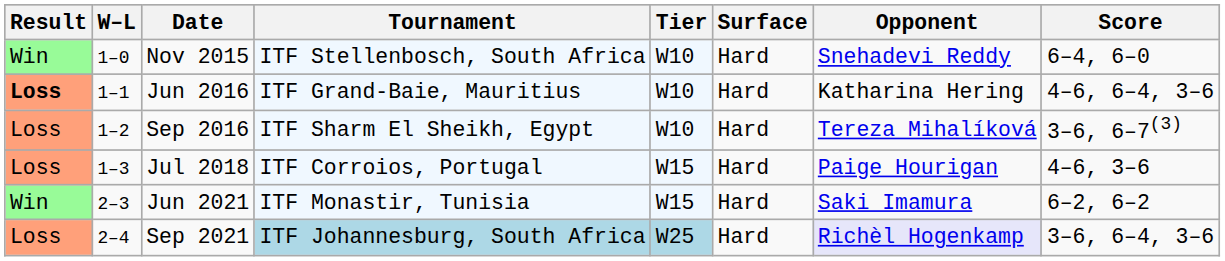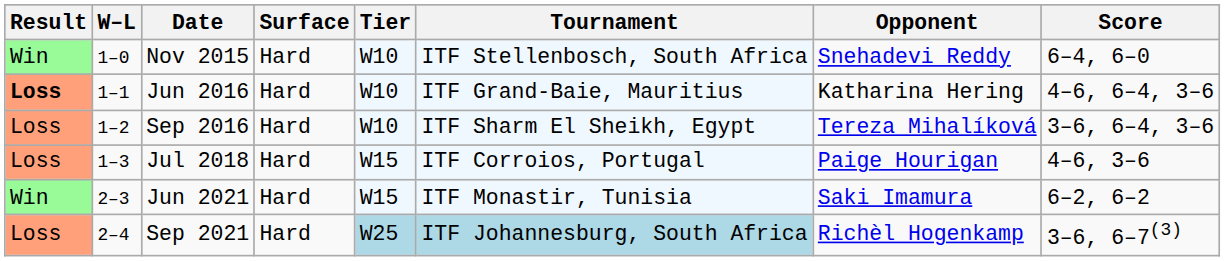columns swapped: Tournament <-> Surface
Sep 2016 | Score: 3–6, 6–7(3) -> 3–6, 6–4, 3–6
Sep 2021 | Opponent: lavender background -> no background
Sep 2021 | Score: 3–6, 6–4, 3–6 -> 3–6, 6–7(3)
